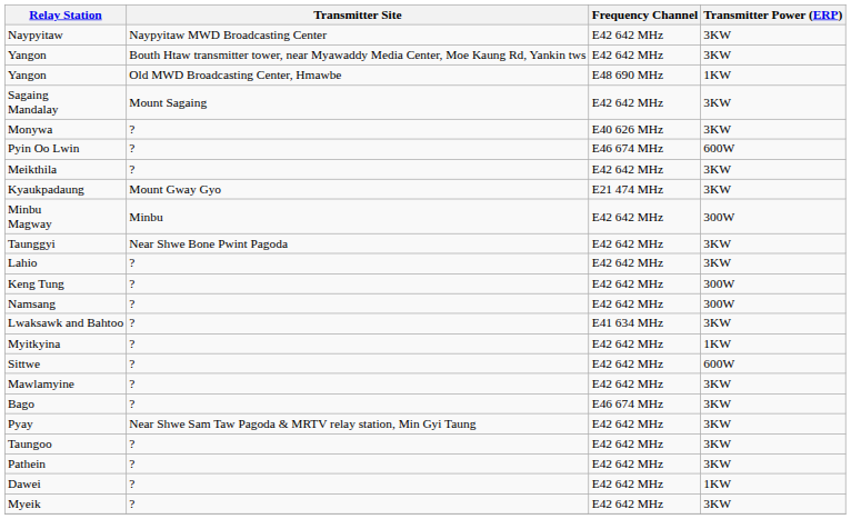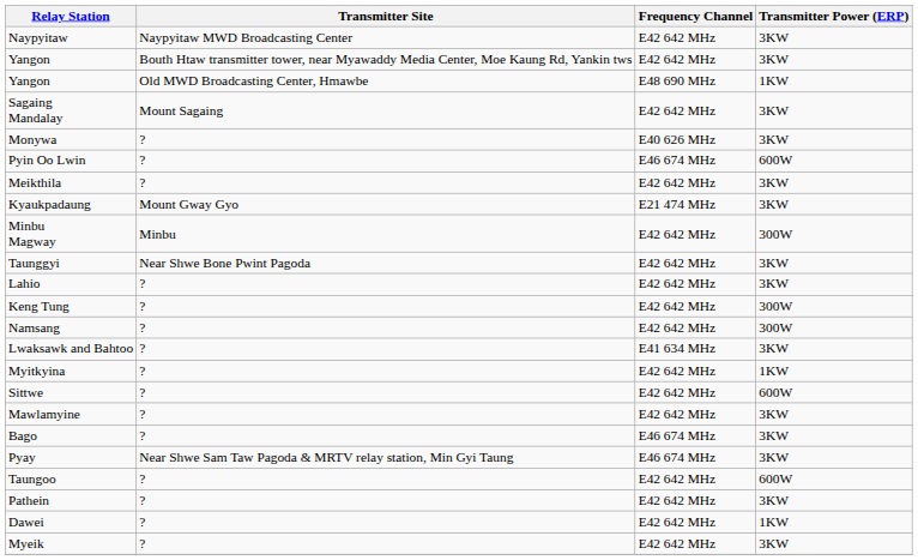Pyay | Frequency Channel: E42 642 MHz -> E46 674 MHz
Taungoo | Transmitter Power (ERP): 3KW -> 600W
